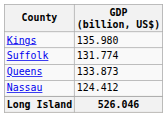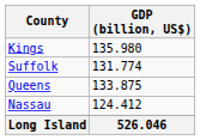Queens | GDP (billion, US$): 133.873 -> 133.875
